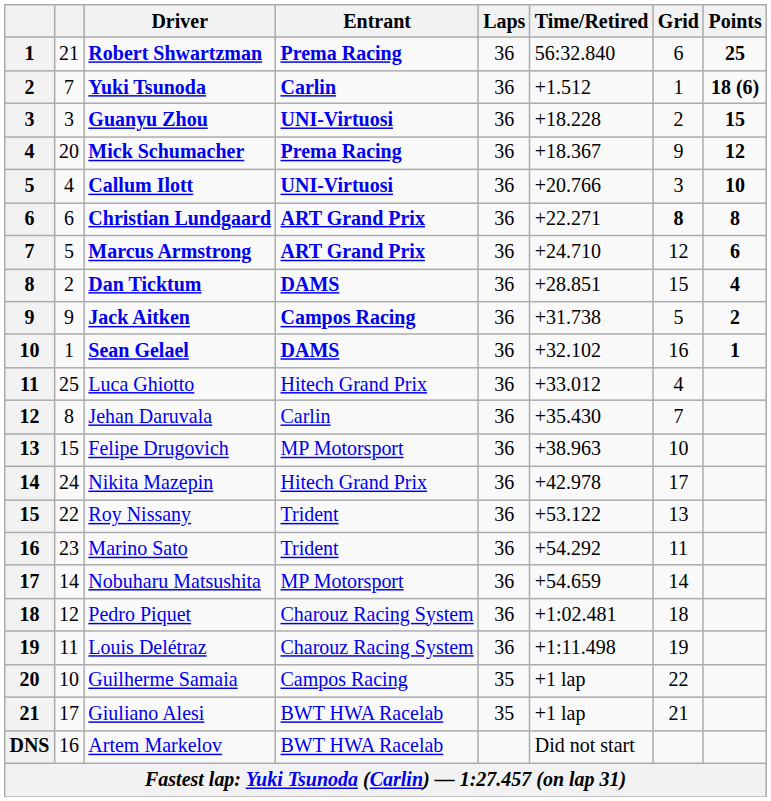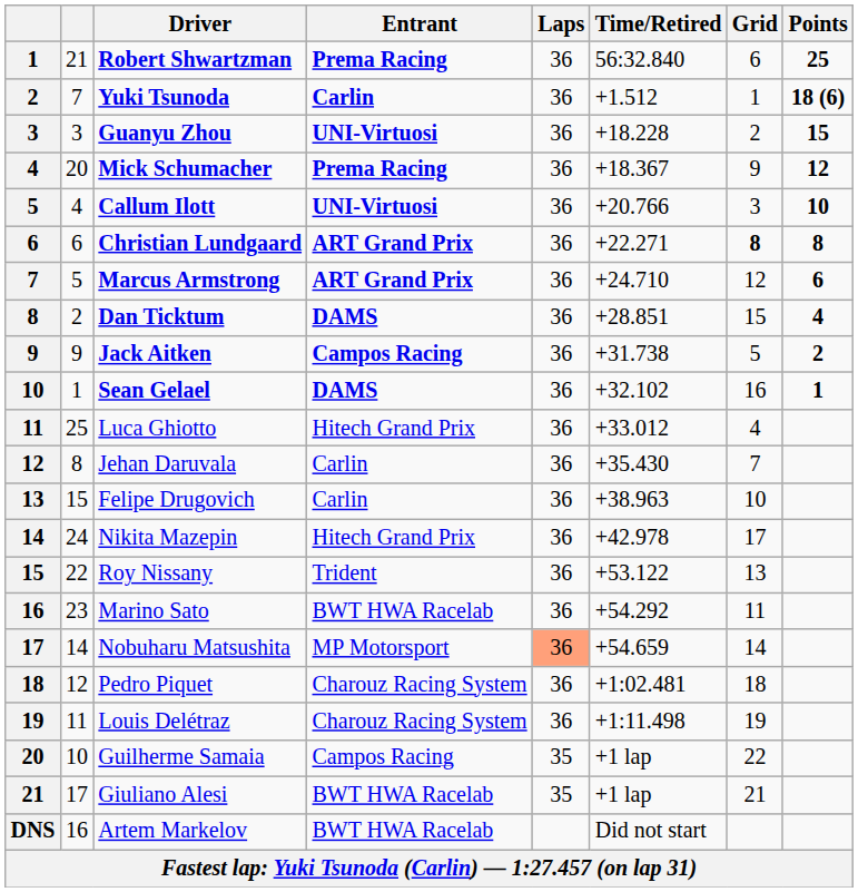Felipe Drugovich | Entrant: MP Motorsport -> Carlin
Marino Sato | Entrant: Trident -> BWT HWA Racelab
Nobuharu Matsushita | Laps: no background -> lightsalmon background
